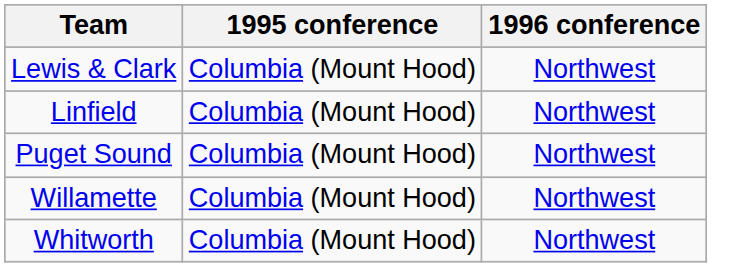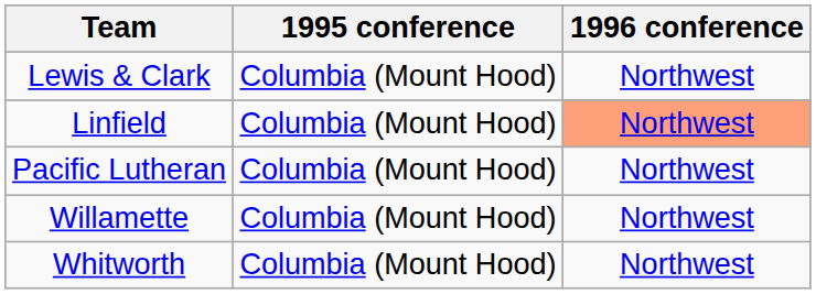Linfield | 1996 conference: no background -> lightsalmon background
+ row: Pacific Lutheran | Columbia (Mount Hood) | Northwest
- row: Puget Sound | Columbia (Mount Hood) | Northwest
